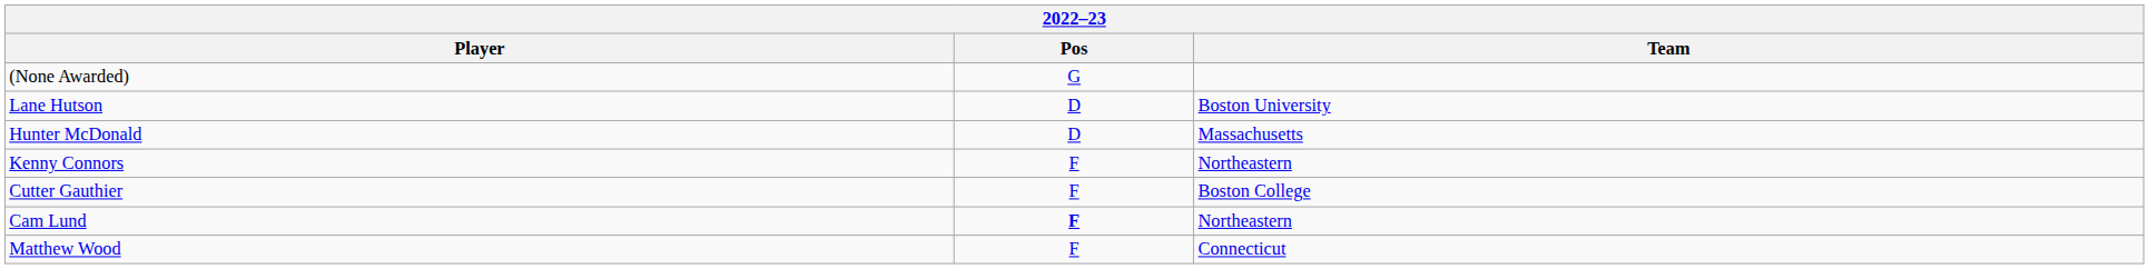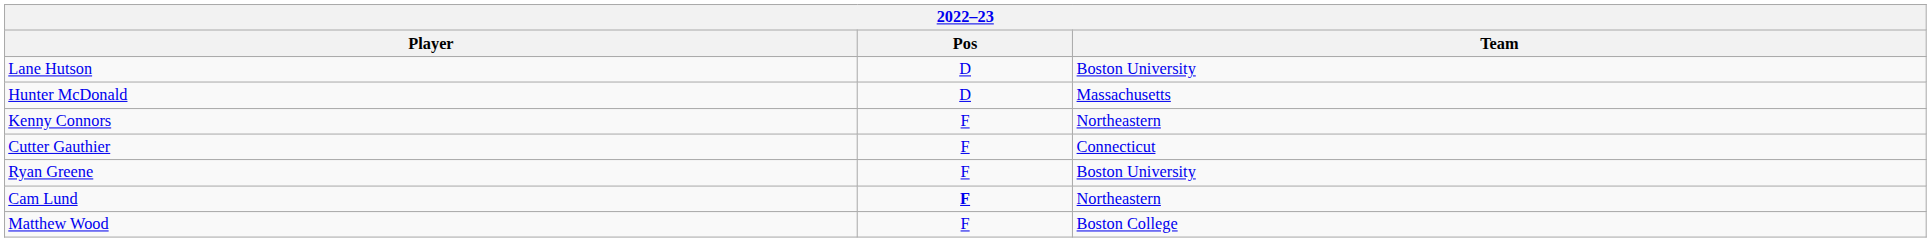- row: (None Awarded) | G
Cutter Gauthier | Team: Boston College -> Connecticut
+ row: Ryan Greene | F | Boston University
Matthew Wood | Team: Connecticut -> Boston College
